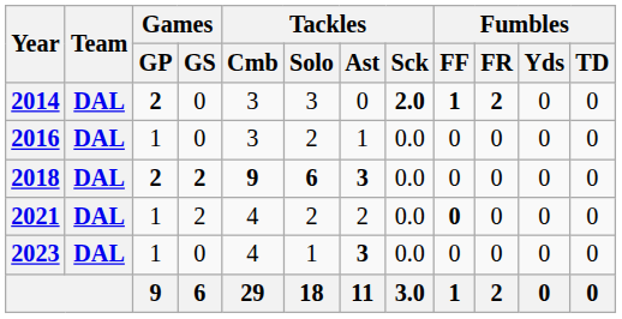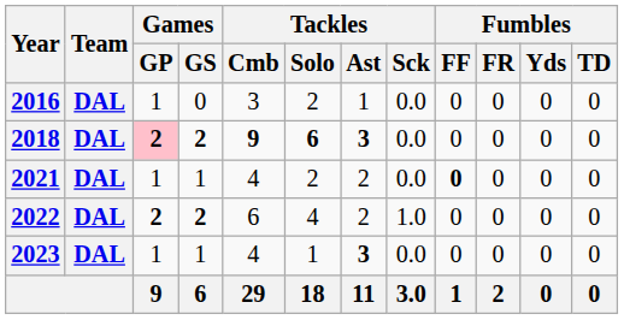- row: 2014 | DAL | 2 | 0 | 3 | 3 | 0 | 2.0 | 1 | 2 | 0 | 0
2018 | Games / GP: no background -> pink background
2021 | Games / GS: 2 -> 1
+ row: 2022 | DAL | 2 | 2 | 6 | 4 | 2 | 1.0 | 0 | 0 | 0 | 0
2023 | Games / GS: 0 -> 1
